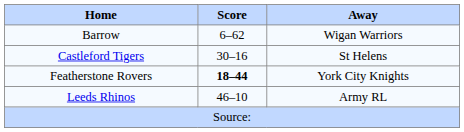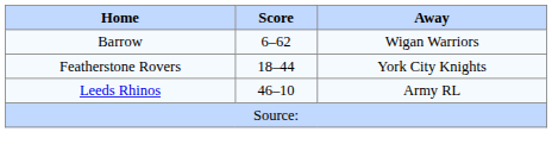- row: Castleford Tigers | 30–16 | St Helens
Featherstone Rovers | Score: bold -> normal
